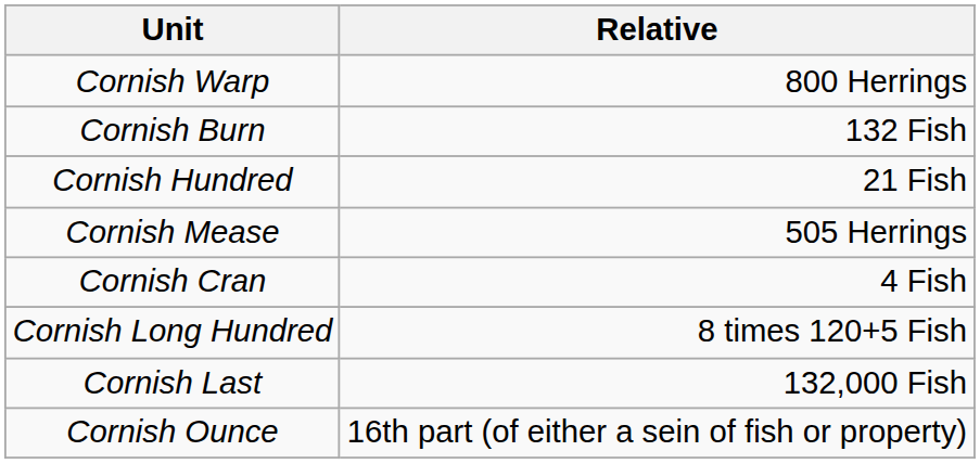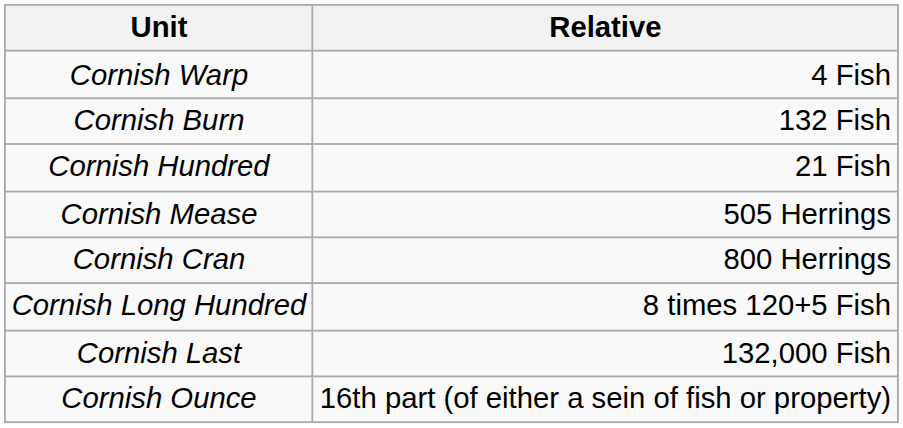Cornish Warp | Relative: 800 Herrings -> 4 Fish
Cornish Cran | Relative: 4 Fish -> 800 Herrings
